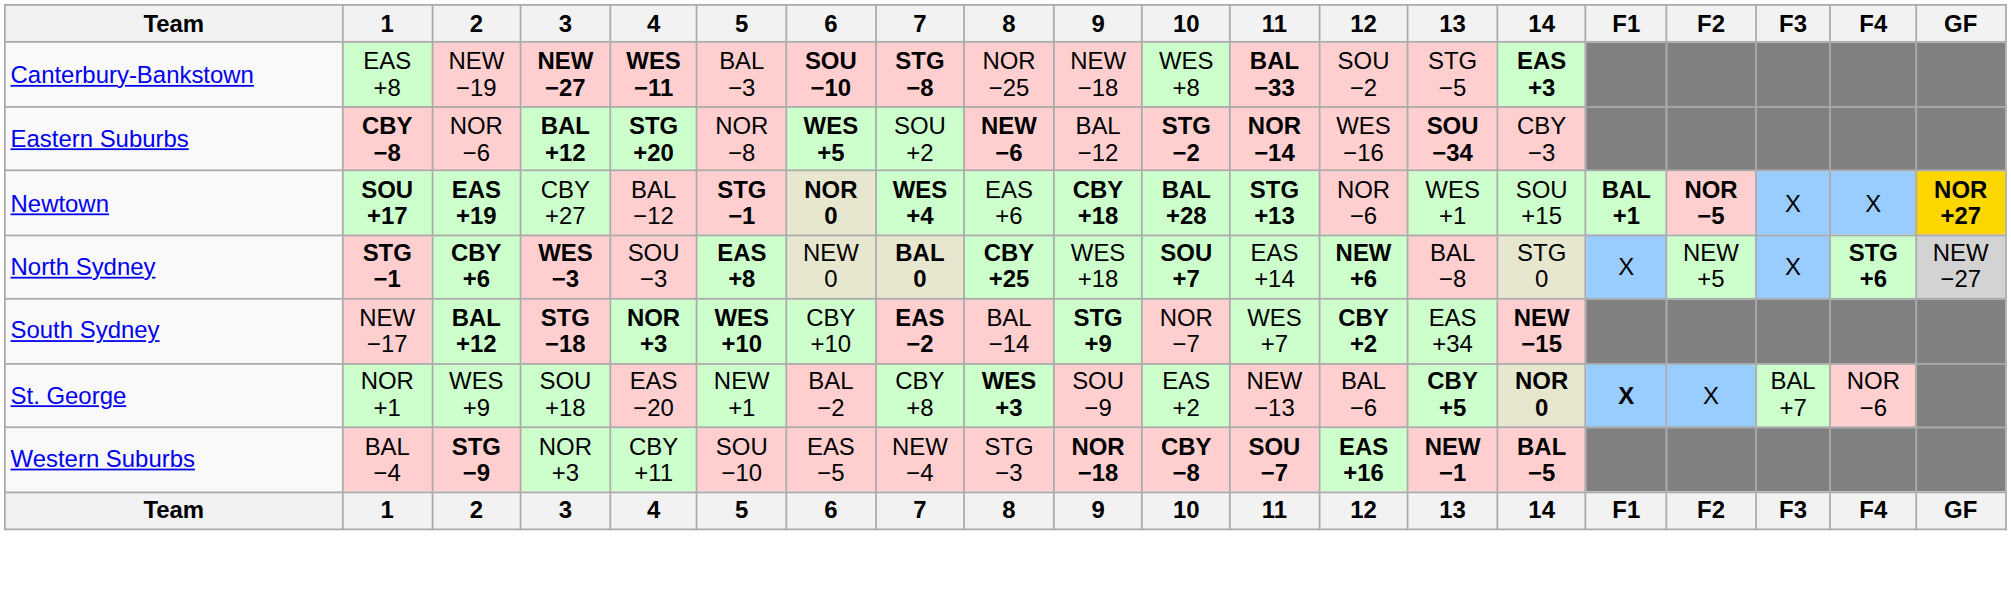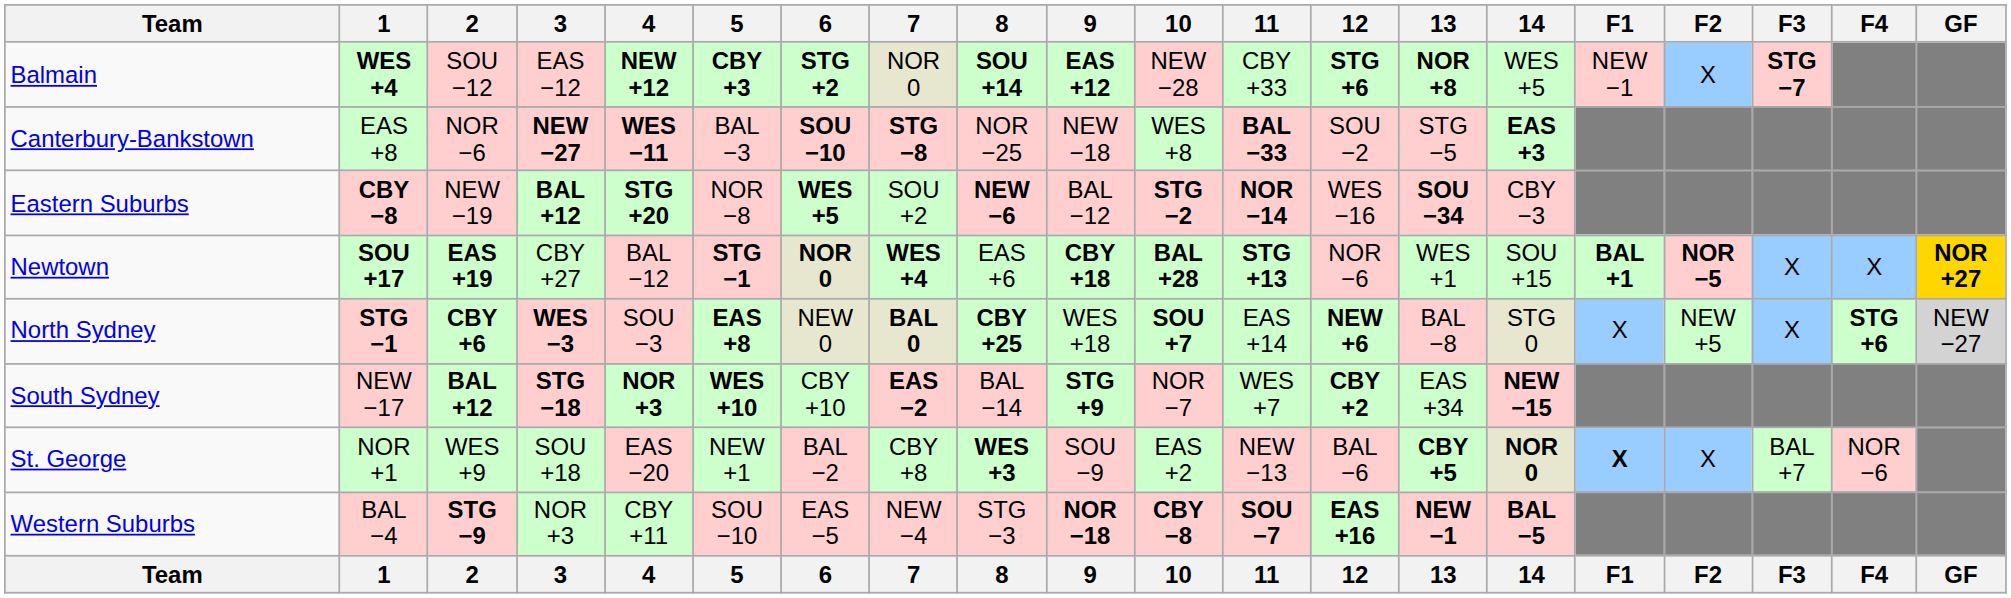+ row: Balmain | WES +4 | SOU −12 | EAS −12 | NEW +12 | CBY +3 | STG +2 | NOR 0 | SOU +14 | EAS +12 | NEW −28 | CBY +33 | STG +6 | NOR +8 | WES +5 | NEW −1 | X | STG −7
Canterbury-Bankstown | 2: NEW −19 -> NOR −6
Eastern Suburbs | 2: NOR −6 -> NEW −19
